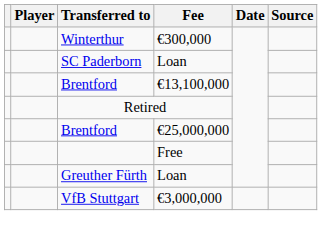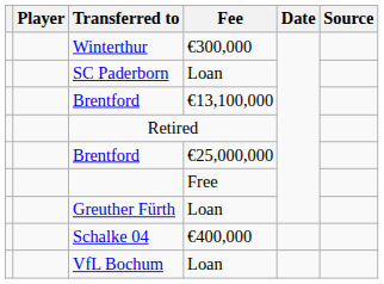- row: VfB Stuttgart | €3,000,000
+ row: Schalke 04 | €400,000
+ row: VfL Bochum | Loan
